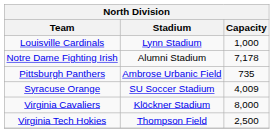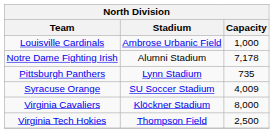Louisville Cardinals | Stadium: Lynn Stadium -> Ambrose Urbanic Field
Pittsburgh Panthers | Stadium: Ambrose Urbanic Field -> Lynn Stadium
